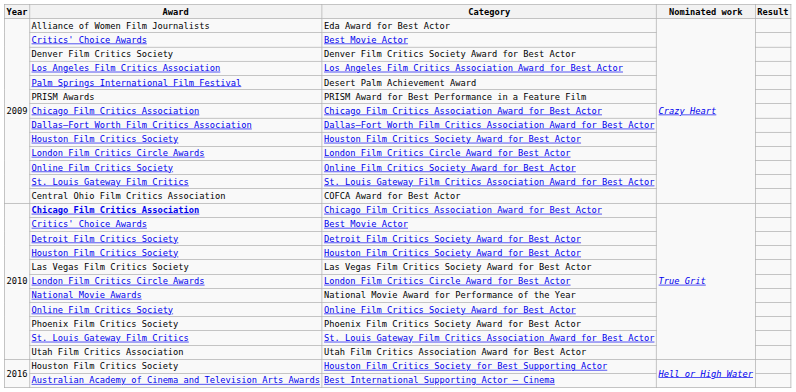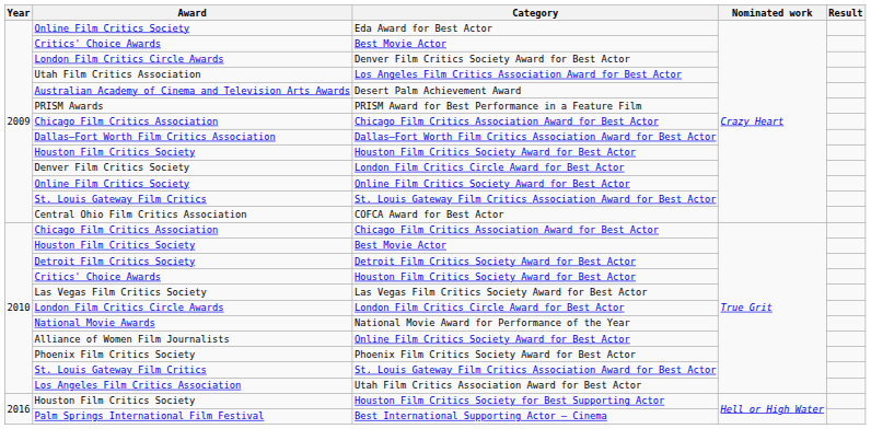Eda Award for Best Actor | Award: Alliance of Women Film Journalists -> Online Film Critics Society
Denver Film Critics Society Award for Best Actor | Award: Denver Film Critics Society -> London Film Critics Circle Awards
Los Angeles Film Critics Association Award for Best Actor | Award: Los Angeles Film Critics Association -> Utah Film Critics Association
Desert Palm Achievement Award | Award: Palm Springs International Film Festival -> Australian Academy of Cinema and Television Arts Awards
2009 / London Film Critics Circle Award for Best Actor | Award: London Film Critics Circle Awards -> Denver Film Critics Society
2010 / Chicago Film Critics Association Award for Best Actor | Award: bold -> normal
2010 / Best Movie Actor | Award: Critics' Choice Awards -> Houston Film Critics Society
2010 / Houston Film Critics Society Award for Best Actor | Award: Houston Film Critics Society -> Critics' Choice Awards
2010 / Online Film Critics Society Award for Best Actor | Award: Online Film Critics Society -> Alliance of Women Film Journalists
Utah Film Critics Association Award for Best Actor | Award: Utah Film Critics Association -> Los Angeles Film Critics Association
Best International Supporting Actor – Cinema | Award: Australian Academy of Cinema and Television Arts Awards -> Palm Springs International Film Festival
